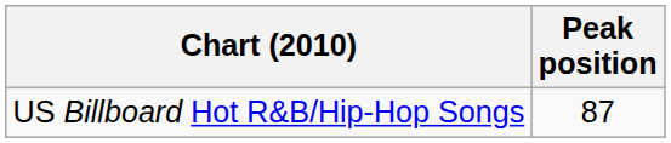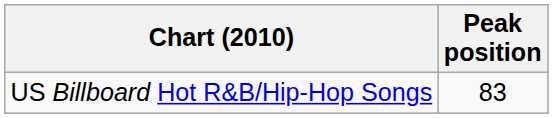US Billboard Hot R&B/Hip-Hop Songs | Peak position: 87 -> 83
